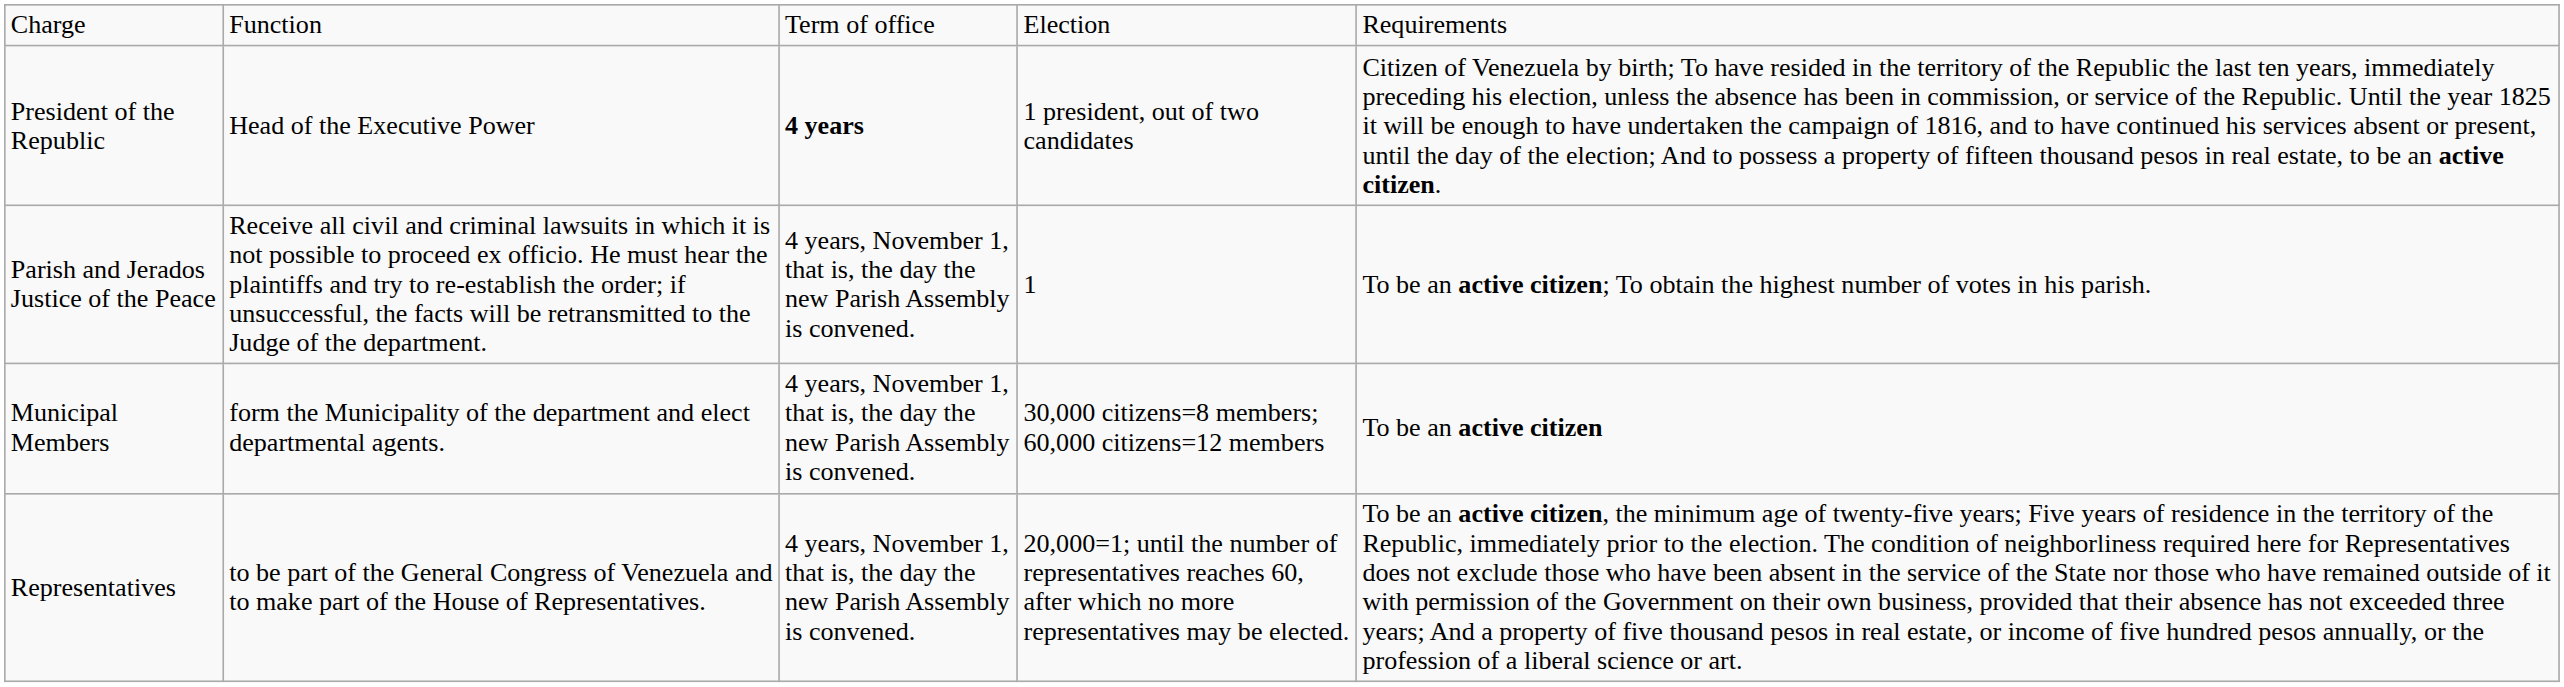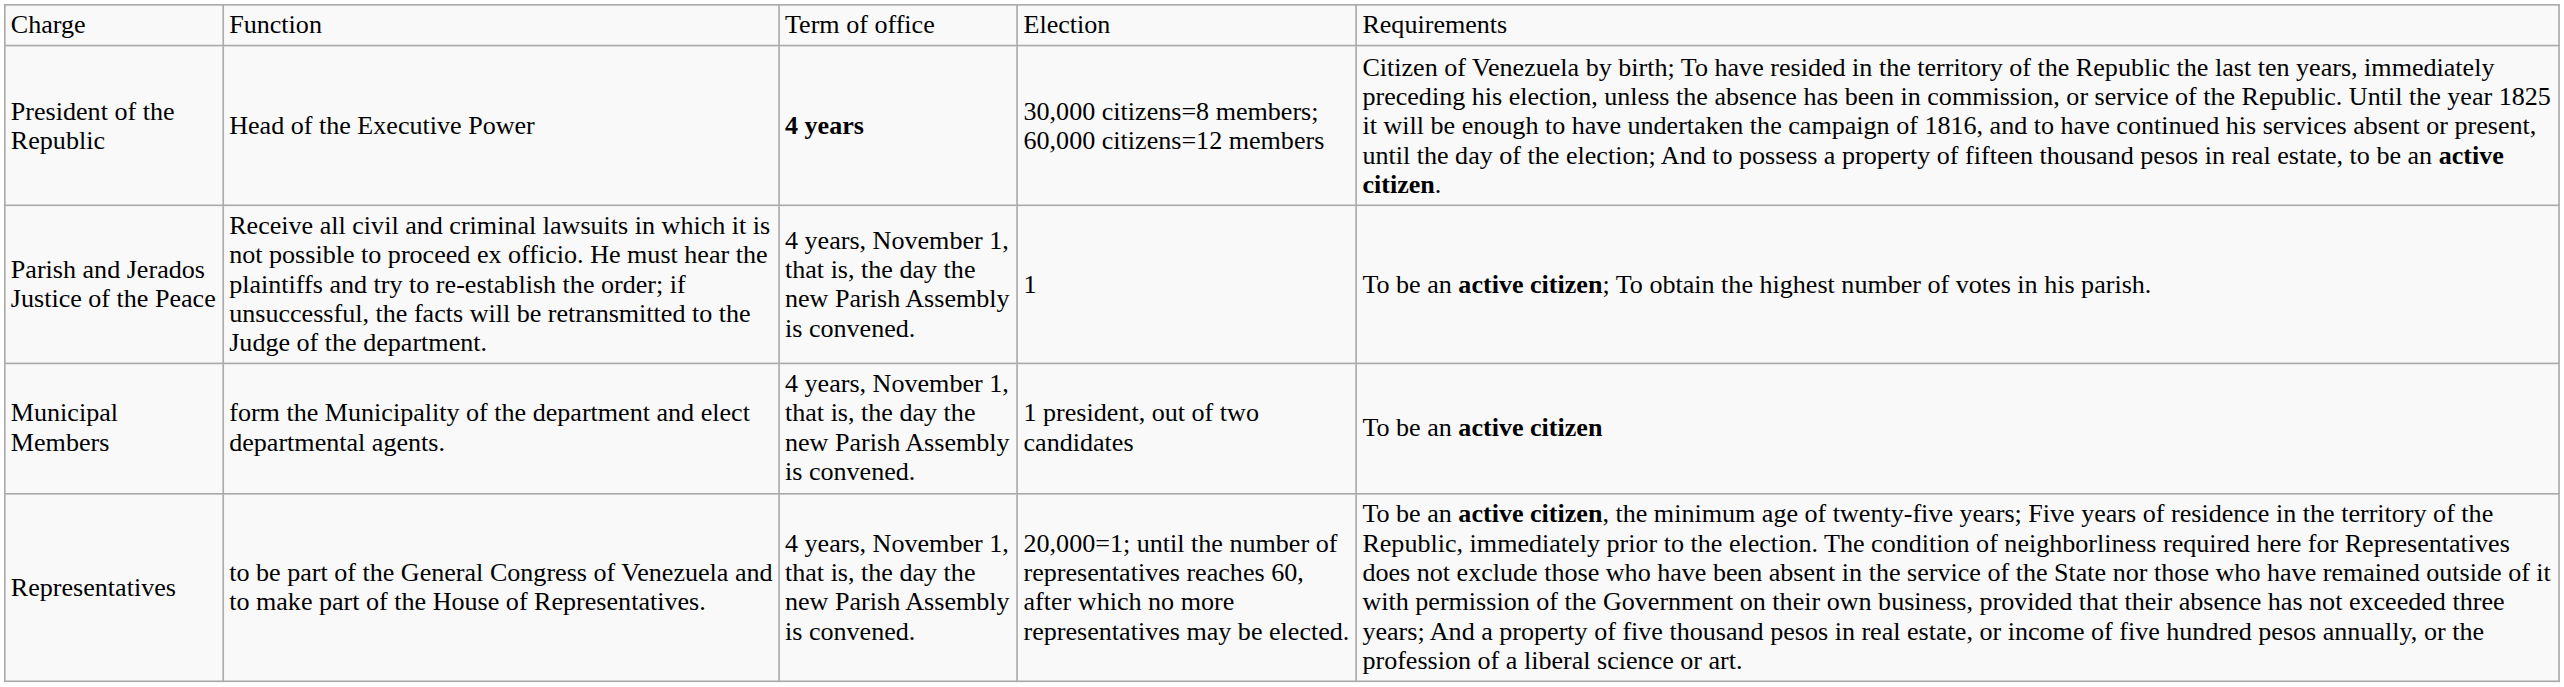President of the Republic | column 4: 1 president, out of two candidates -> 30,000 citizens=8 members; 60,000 citizens=12 members
Municipal Members | column 4: 30,000 citizens=8 members; 60,000 citizens=12 members -> 1 president, out of two candidates
